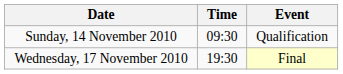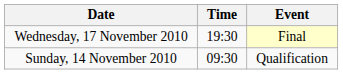rows swapped: Sunday, 14 November 2010 <-> Wednesday, 17 November 2010
